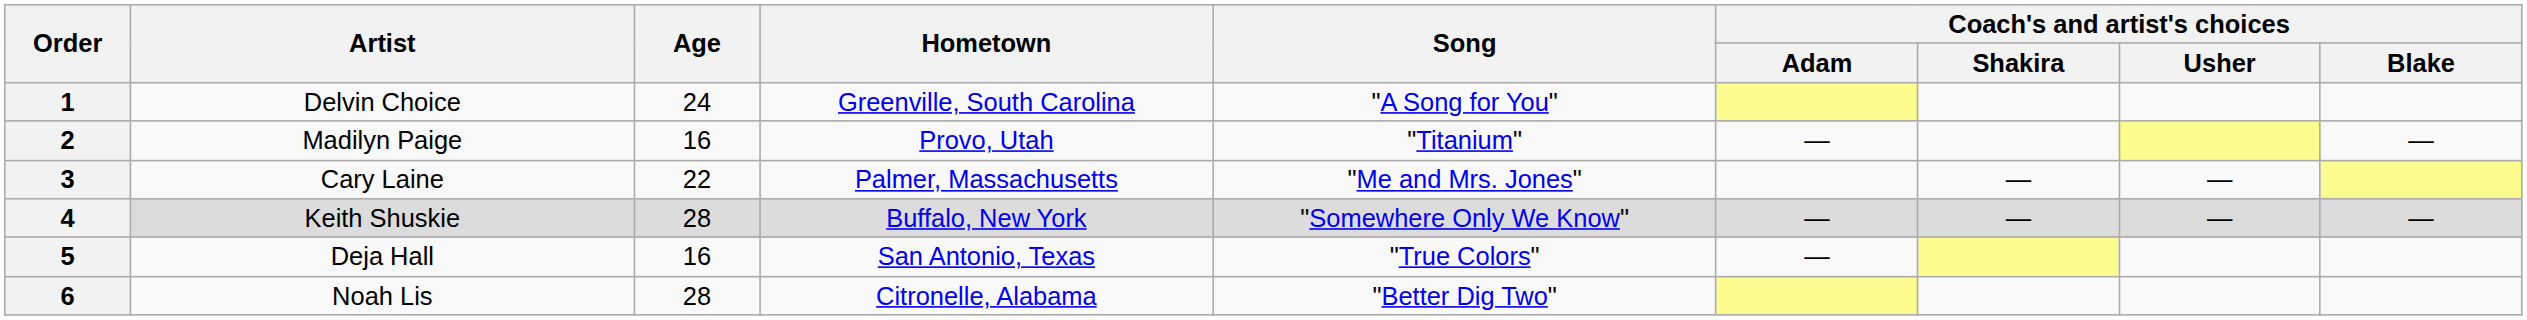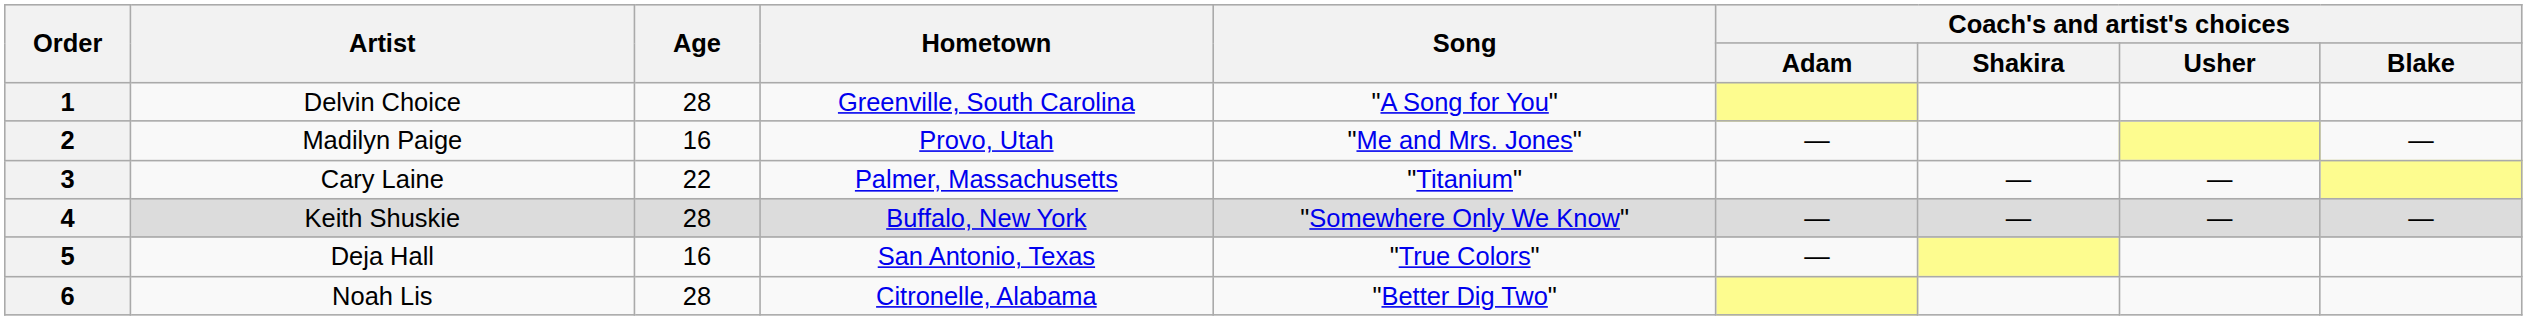1 | Age: 24 -> 28
2 | Song: "Titanium" -> "Me and Mrs. Jones"
3 | Song: "Me and Mrs. Jones" -> "Titanium"
